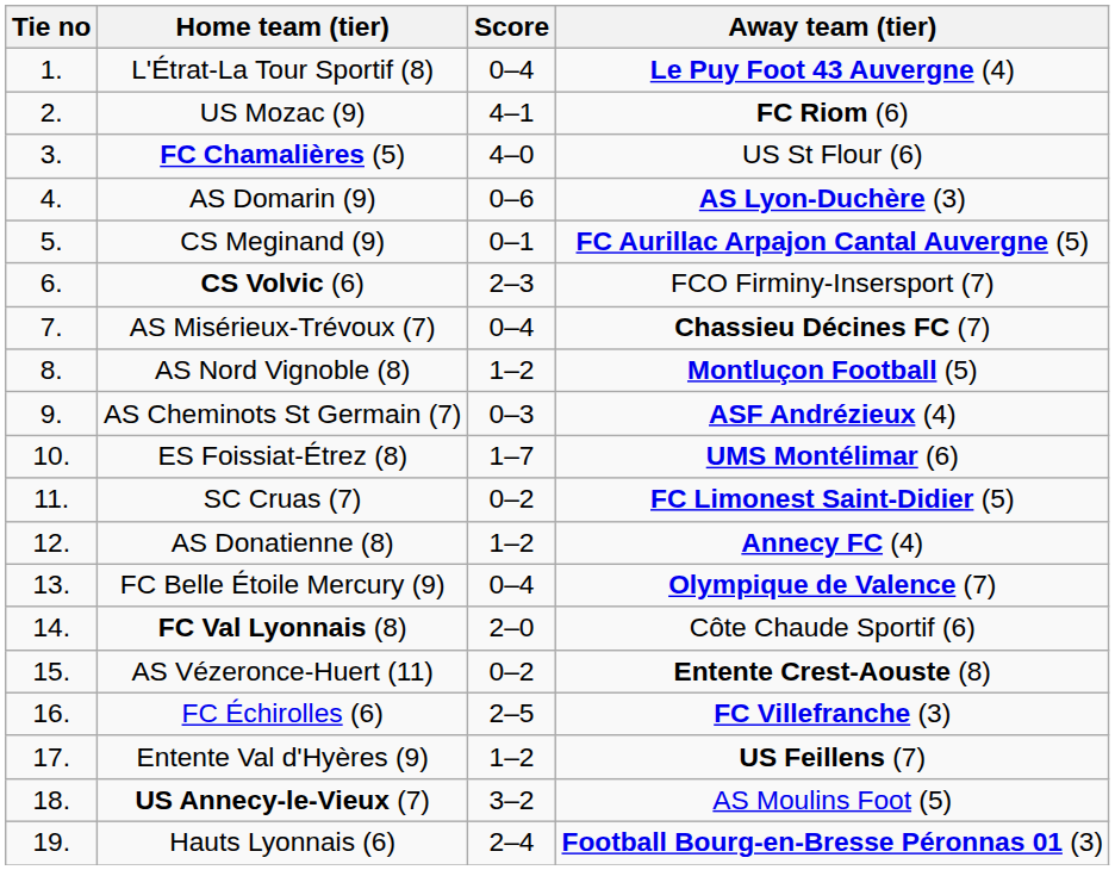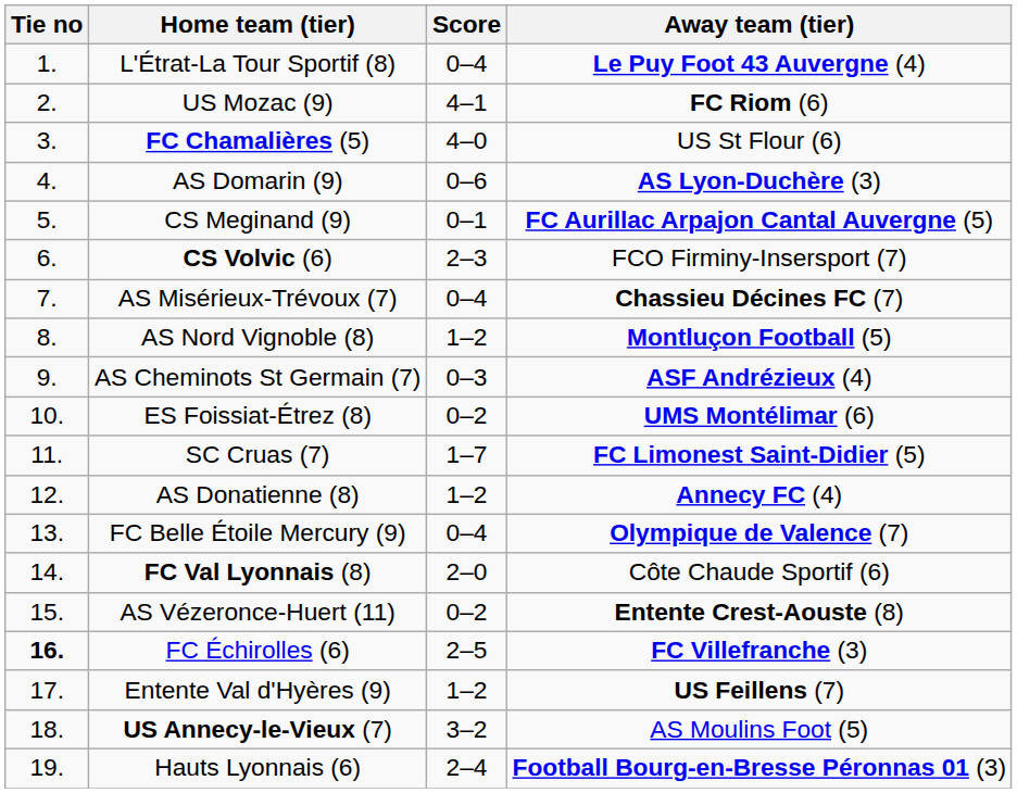ES Foissiat-Étrez (8) | Score: 1–7 -> 0–2
SC Cruas (7) | Score: 0–2 -> 1–7
FC Échirolles (6) | Tie no: normal -> bold
